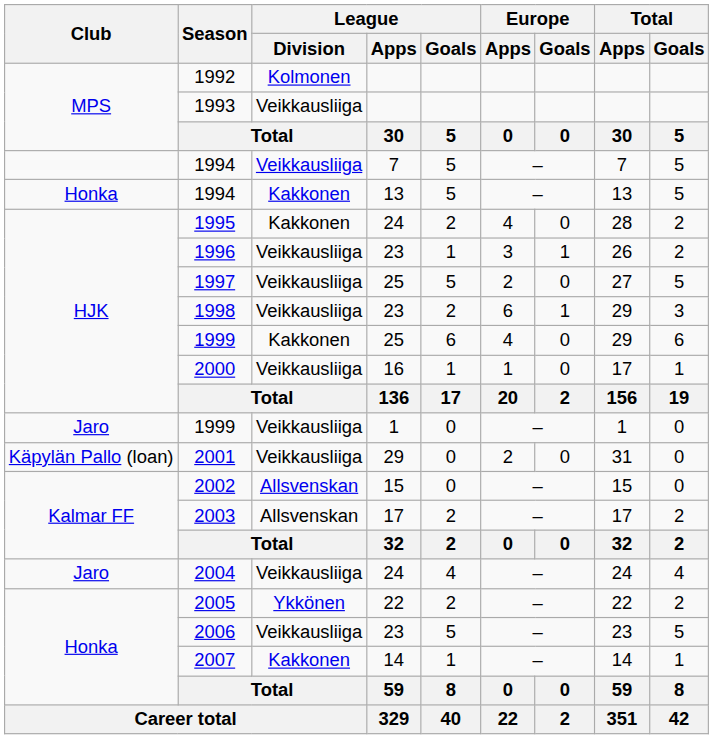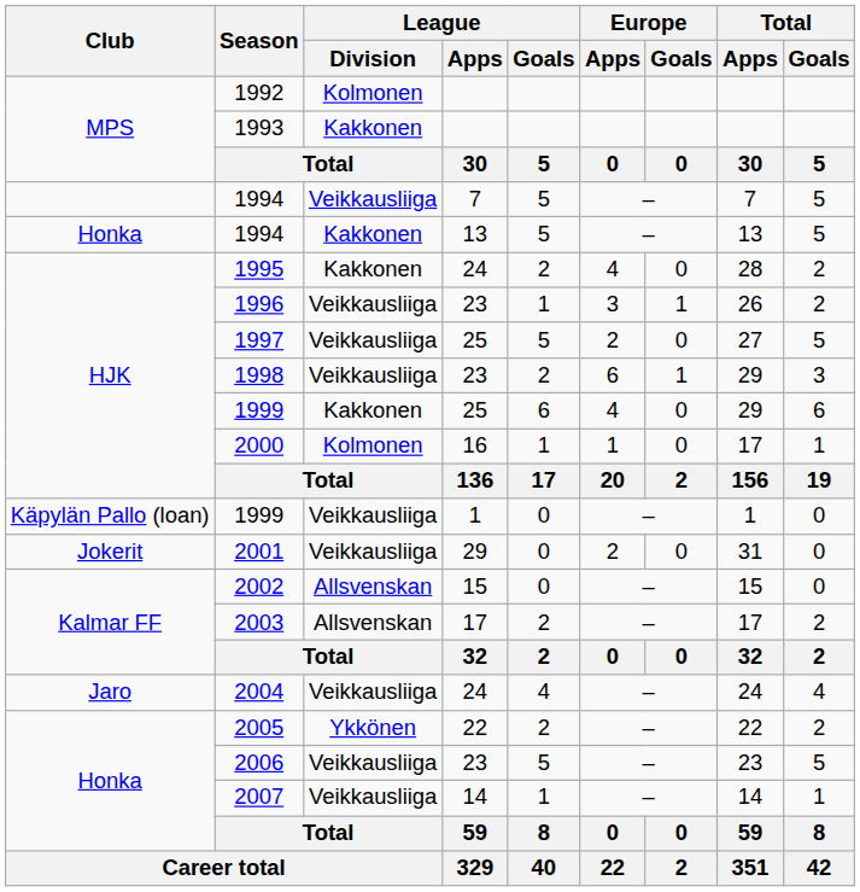1993 | League / Division: Veikkausliiga -> Kakkonen
2000 | League / Division: Veikkausliiga -> Kolmonen
1999 / 1 | Club: Jaro -> Käpylän Pallo (loan)
2001 | Club: Käpylän Pallo (loan) -> Jokerit
2007 | League / Division: Kakkonen -> Veikkausliiga
